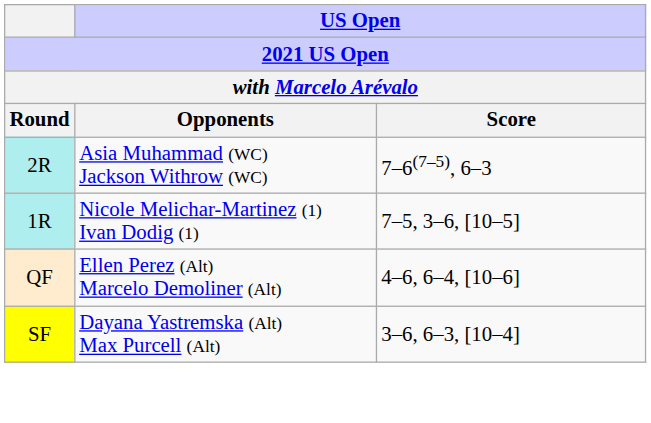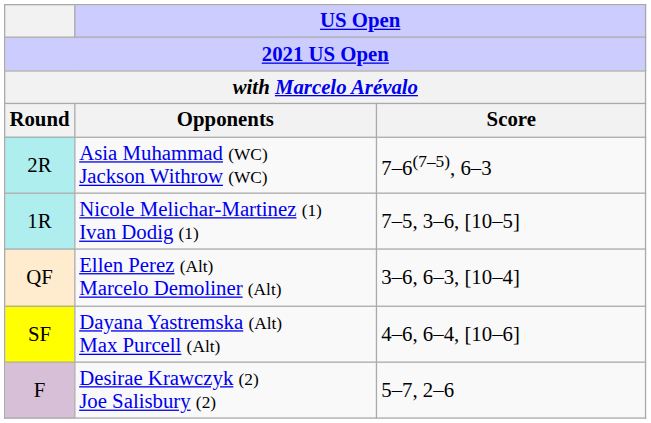Ellen Perez (Alt) Marcelo Demoliner (Alt) | US Open / Score: 4–6, 6–4, [10–6] -> 3–6, 6–3, [10–4]
Dayana Yastremska (Alt) Max Purcell (Alt) | US Open / Score: 3–6, 6–3, [10–4] -> 4–6, 6–4, [10–6]
+ row: F | Desirae Krawczyk (2) Joe Salisbury (2) | 5–7, 2–6
